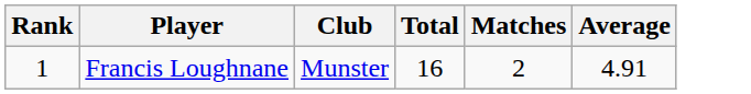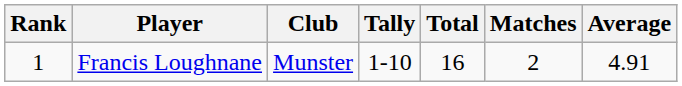+ column: Tally | 1-10
